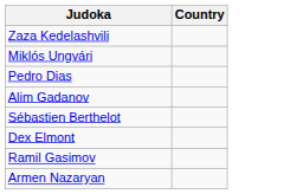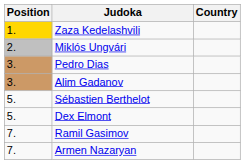+ column: Position | 1. | 2. | 3. | 3. | 5. | 5. | 7. | 7.
